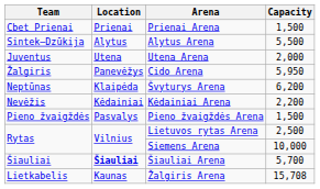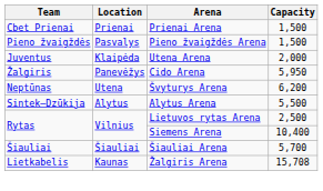rows swapped: Alytus Arena <-> Pieno žvaigždės Arena
Utena Arena | Location: Utena -> Klaipėda
Švyturys Arena | Location: Klaipėda -> Utena
- row: Nevėžis | Kėdainiai | Kėdainiai Arena | 2,200
Siemens Arena | Capacity: 10,000 -> 10,400
Šiauliai Arena | Location: bold -> normal
